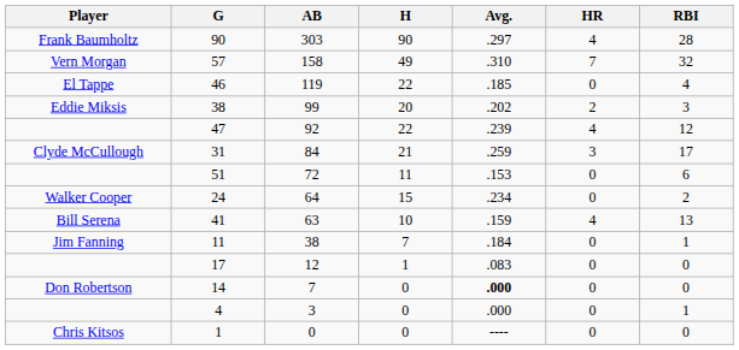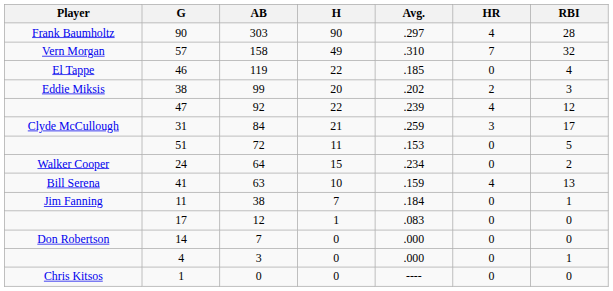51 | RBI: 6 -> 5
14 | Avg.: bold -> normal
